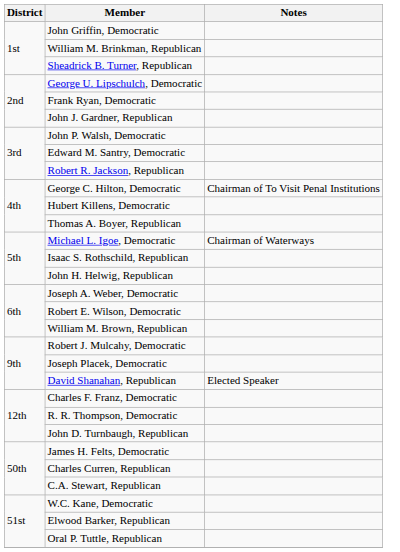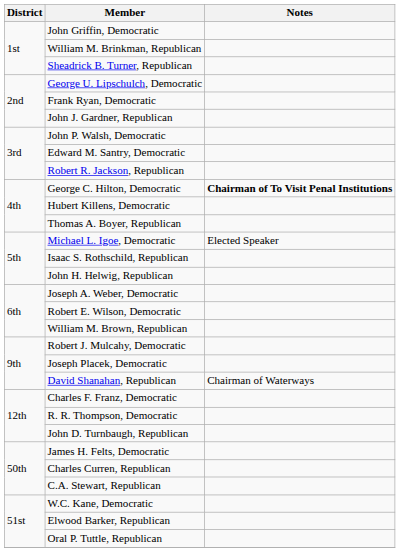George C. Hilton, Democratic | Notes: normal -> bold
Michael L. Igoe, Democratic | Notes: Chairman of Waterways -> Elected Speaker
David Shanahan, Republican | Notes: Elected Speaker -> Chairman of Waterways
